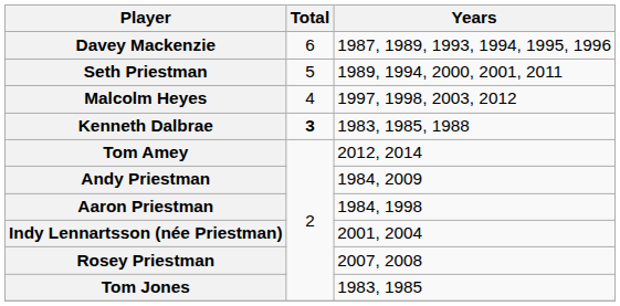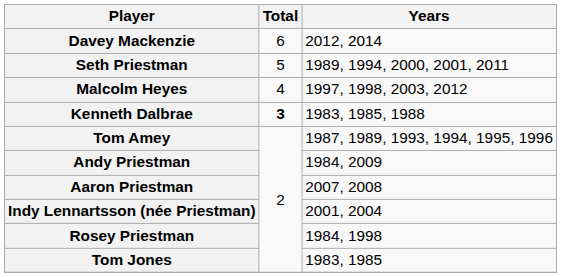Davey Mackenzie | Years: 1987, 1989, 1993, 1994, 1995, 1996 -> 2012, 2014
Tom Amey | Years: 2012, 2014 -> 1987, 1989, 1993, 1994, 1995, 1996
Aaron Priestman | Years: 1984, 1998 -> 2007, 2008
Rosey Priestman | Years: 2007, 2008 -> 1984, 1998
